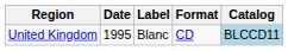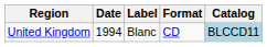United Kingdom | Date: 1995 -> 1994
